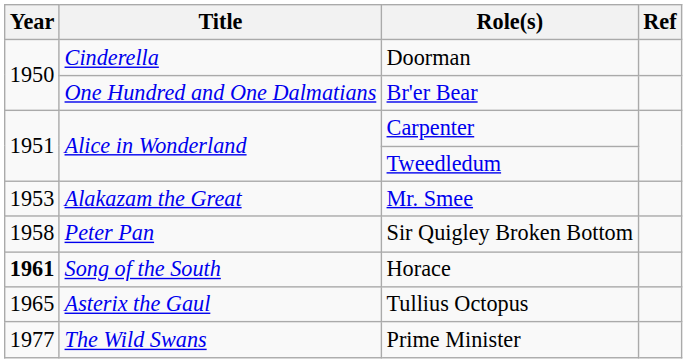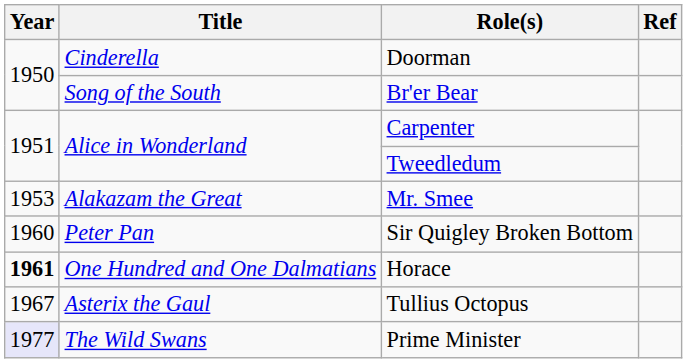Br'er Bear | Title: One Hundred and One Dalmatians -> Song of the South
Sir Quigley Broken Bottom | Year: 1958 -> 1960
Horace | Title: Song of the South -> One Hundred and One Dalmatians
Tullius Octopus | Year: 1965 -> 1967
Prime Minister | Year: no background -> lavender background
